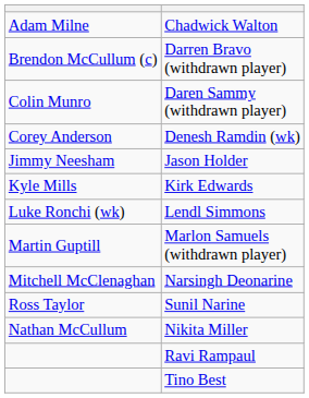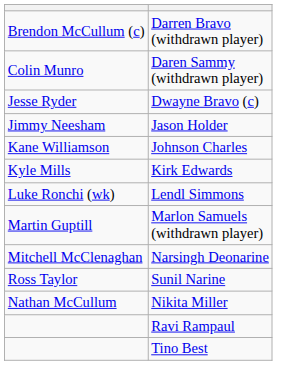- row: Adam Milne | Chadwick Walton
- row: Corey Anderson | Denesh Ramdin (wk)
+ row: Jesse Ryder | Dwayne Bravo (c)
+ row: Kane Williamson | Johnson Charles
